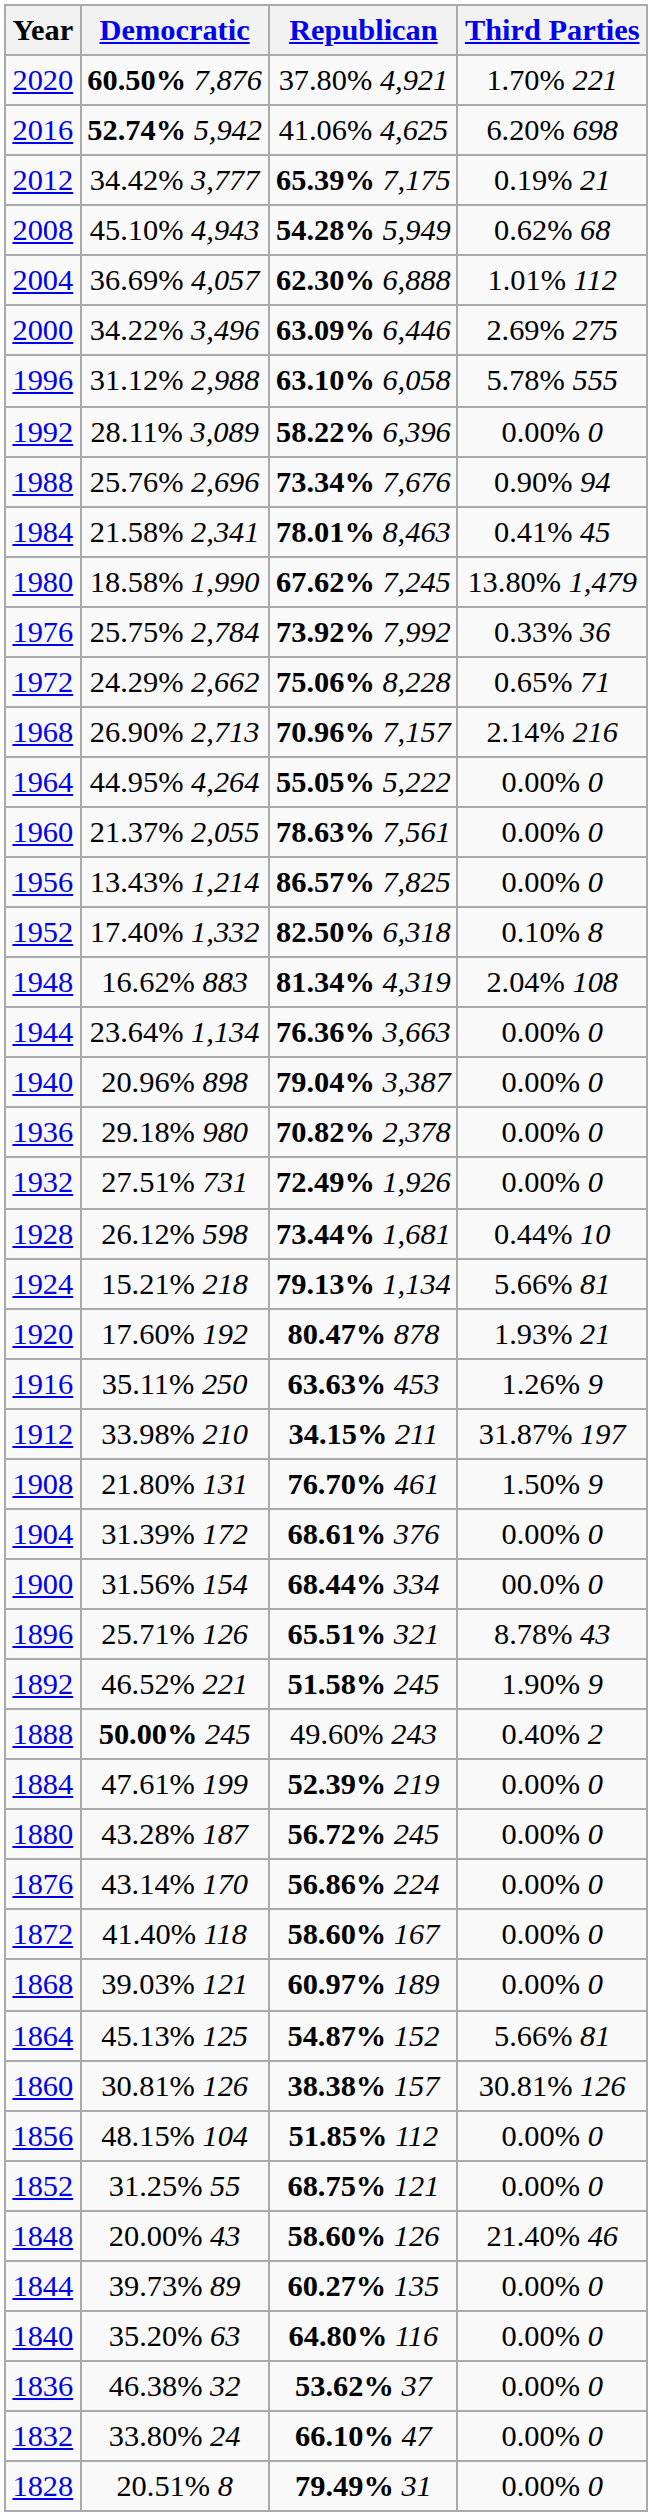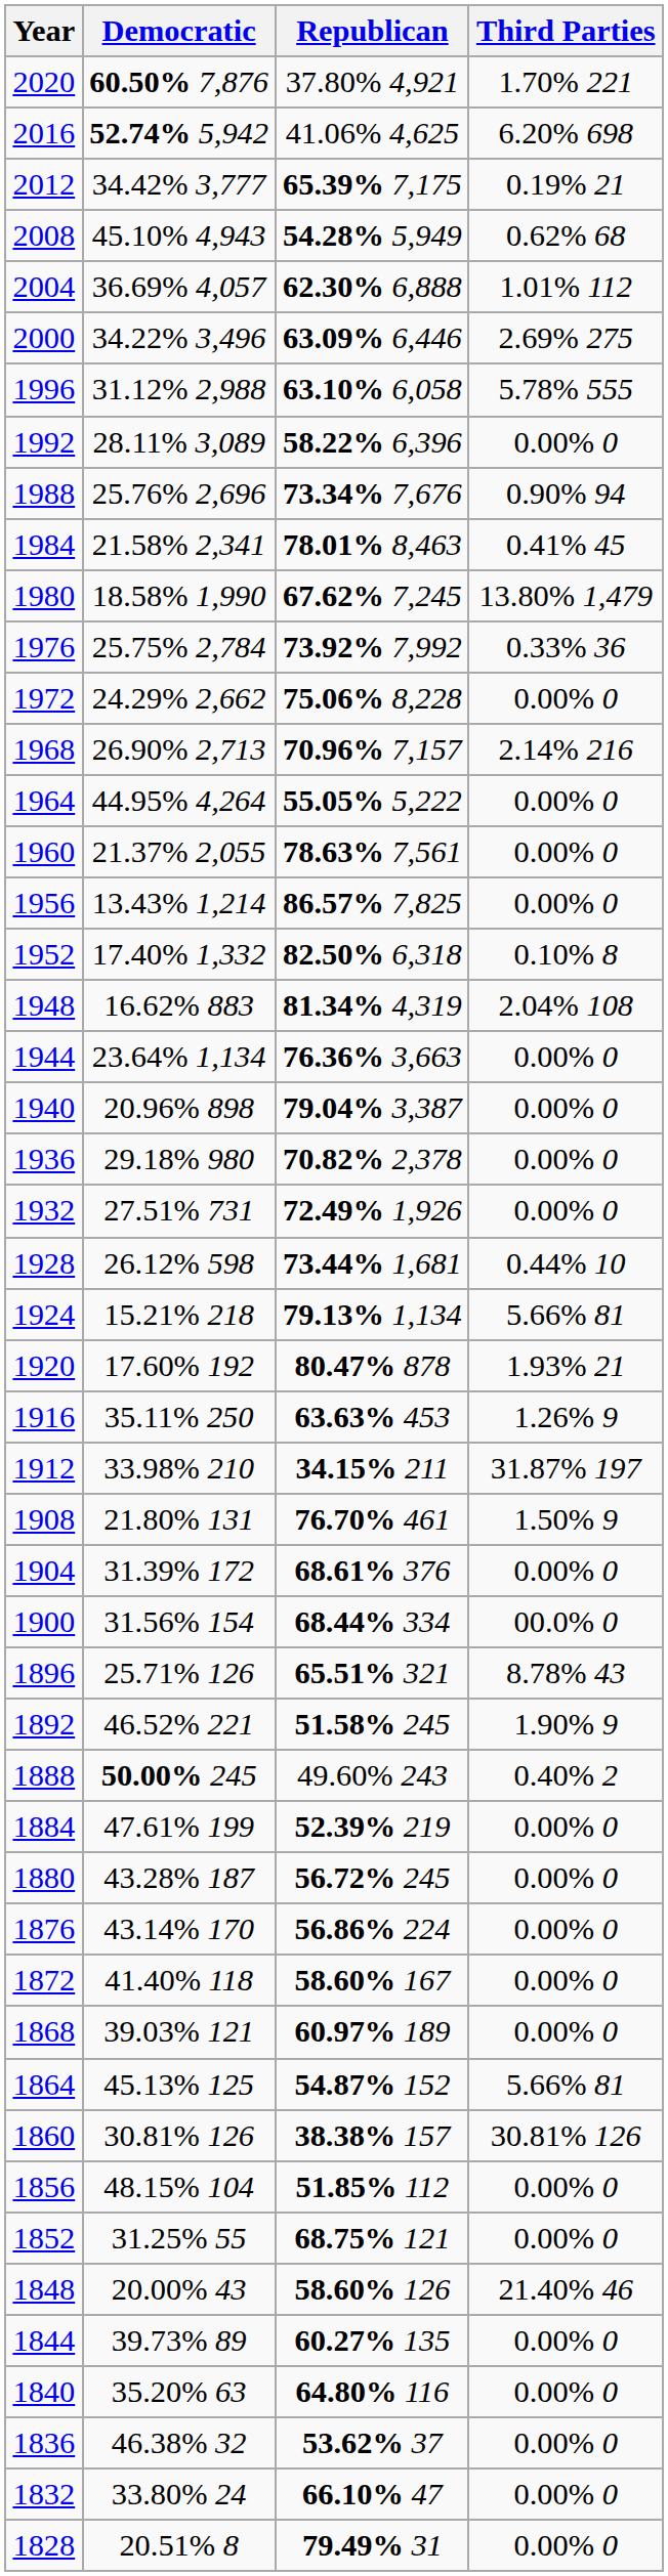1972 | Third Parties: 0.65% 71 -> 0.00% 0
